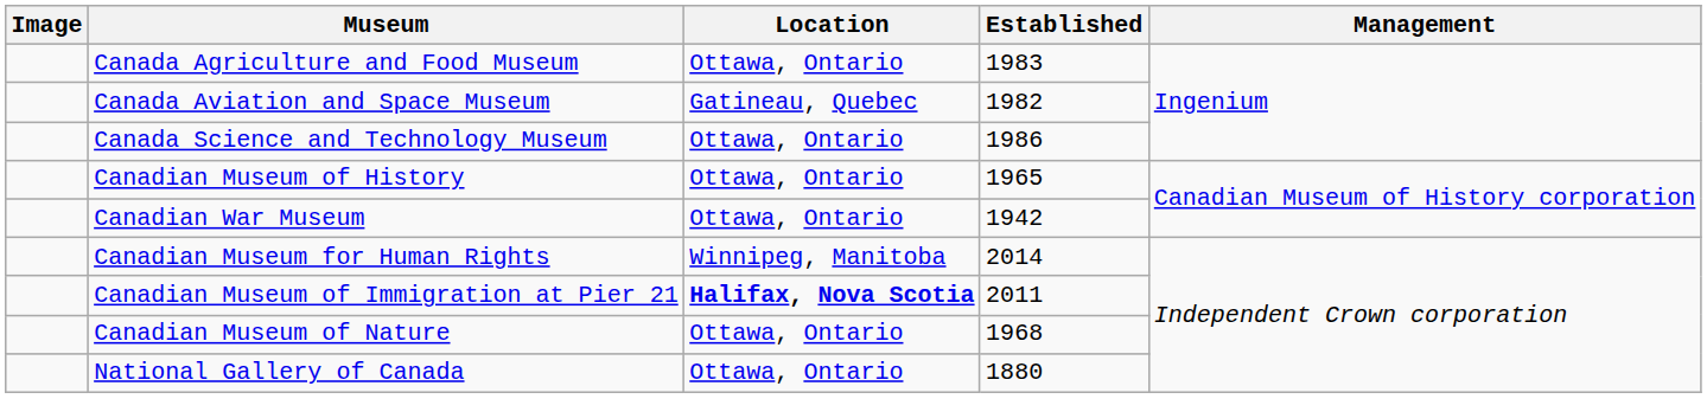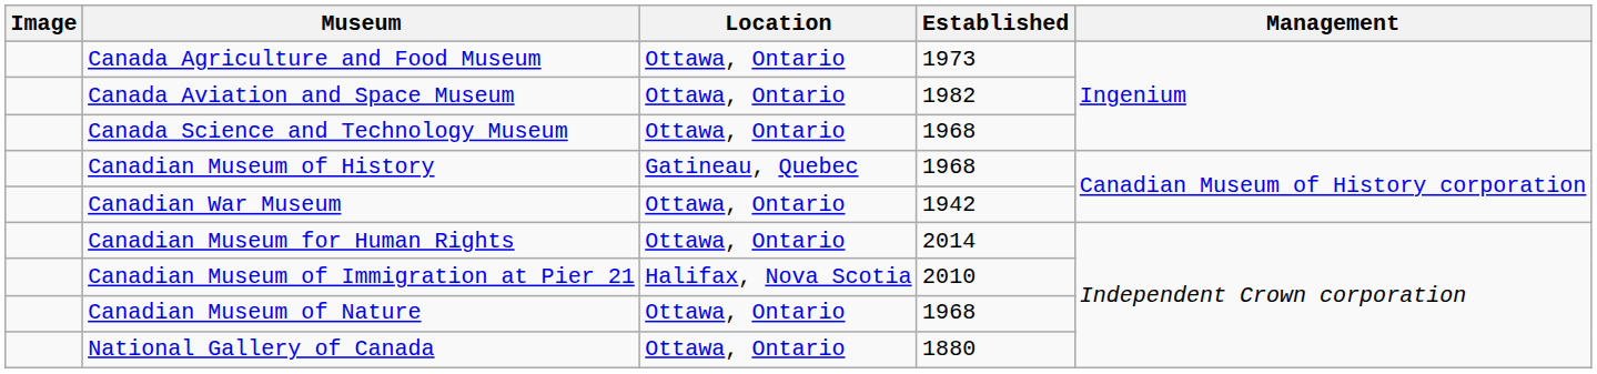Canada Agriculture and Food Museum | Established: 1983 -> 1973
Canada Aviation and Space Museum | Location: Gatineau, Quebec -> Ottawa, Ontario
Canada Science and Technology Museum | Established: 1986 -> 1968
Canadian Museum of History | Location: Ottawa, Ontario -> Gatineau, Quebec
Canadian Museum of History | Established: 1965 -> 1968
Canadian Museum for Human Rights | Location: Winnipeg, Manitoba -> Ottawa, Ontario
Canadian Museum of Immigration at Pier 21 | Location: bold -> normal
Canadian Museum of Immigration at Pier 21 | Established: 2011 -> 2010
